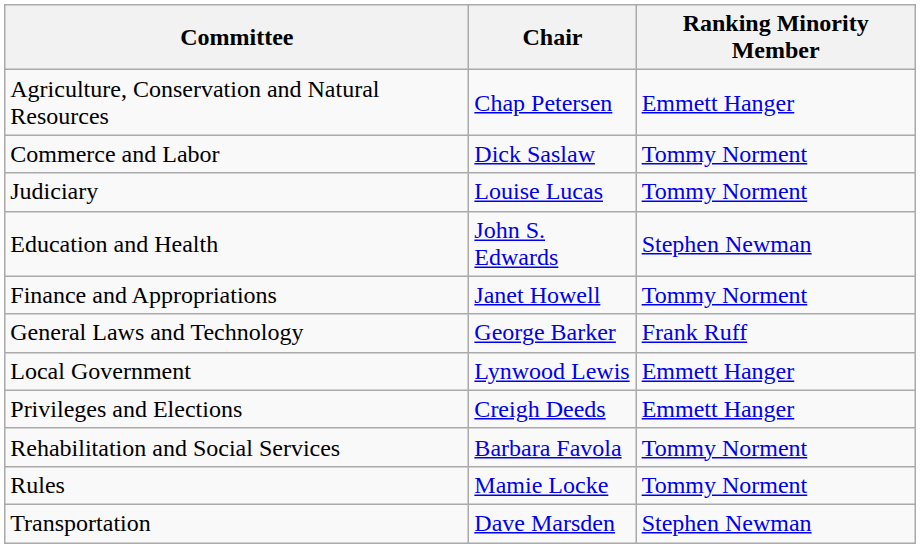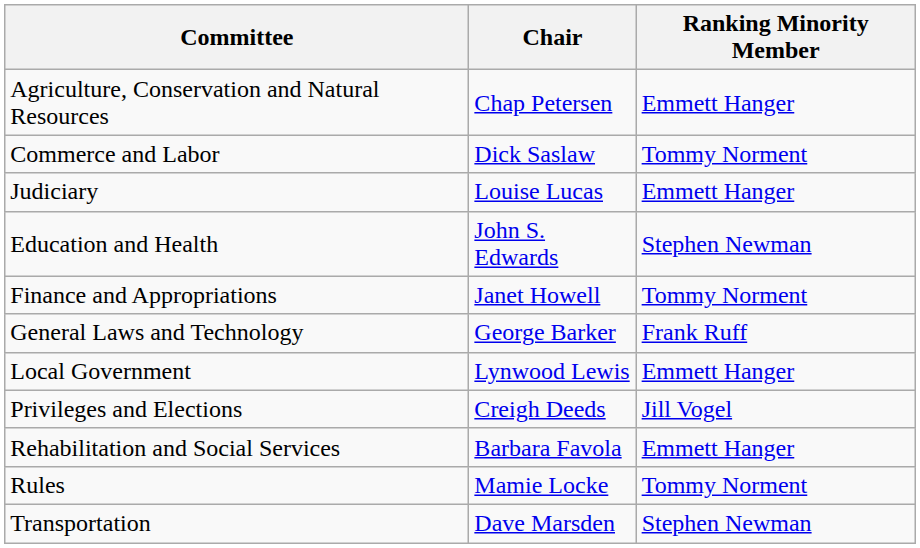Judiciary | Ranking Minority Member: Tommy Norment -> Emmett Hanger
Privileges and Elections | Ranking Minority Member: Emmett Hanger -> Jill Vogel
Rehabilitation and Social Services | Ranking Minority Member: Tommy Norment -> Emmett Hanger
